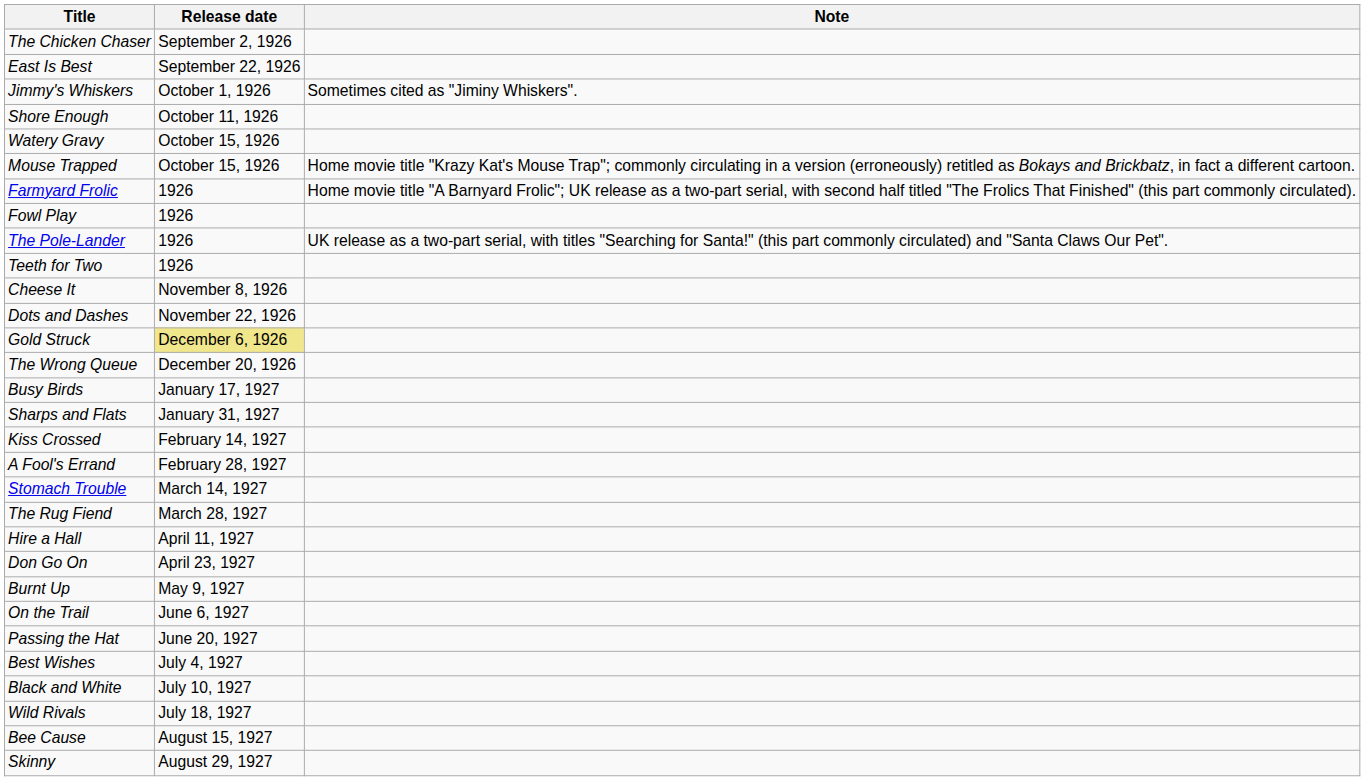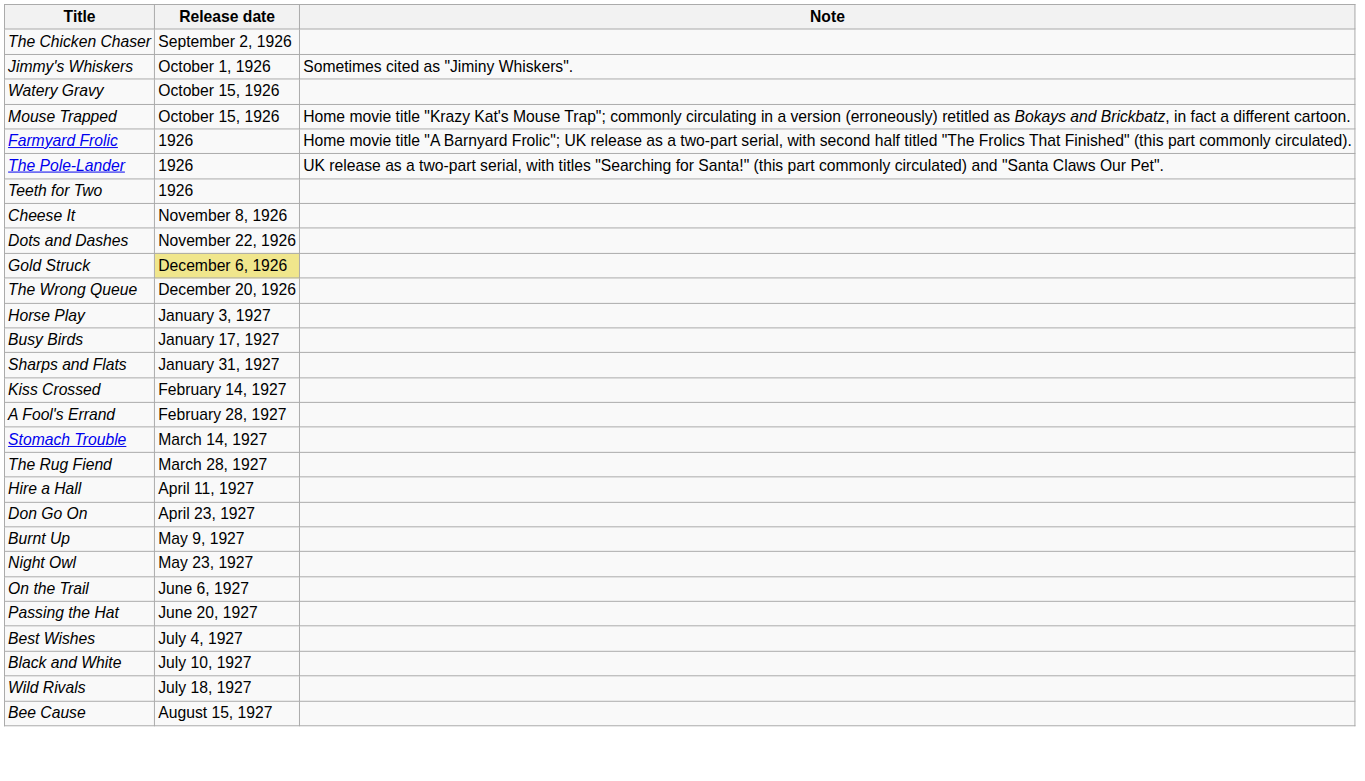- row: East Is Best | September 22, 1926
- row: Shore Enough | October 11, 1926
- row: Fowl Play | 1926
+ row: Horse Play | January 3, 1927
+ row: Night Owl | May 23, 1927
- row: Skinny | August 29, 1927
